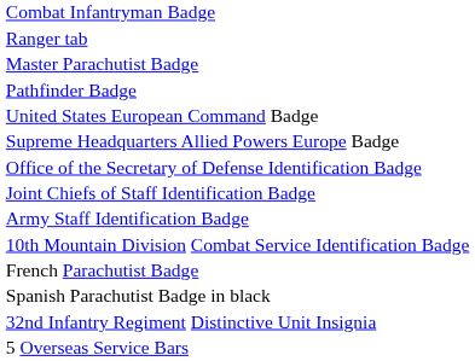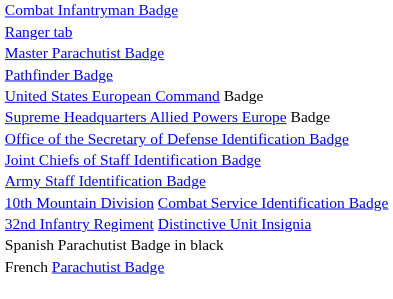rows swapped: French Parachutist Badge <-> 32nd Infantry Regiment Distinctive Unit Insignia
- row: 5 Overseas Service Bars
